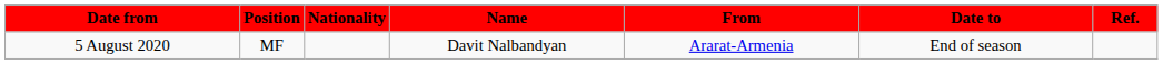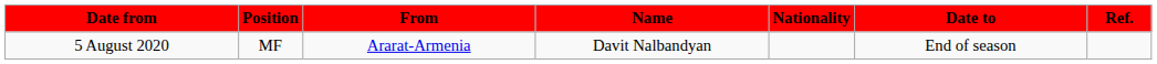columns swapped: Nationality <-> From
